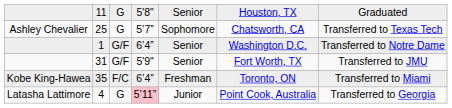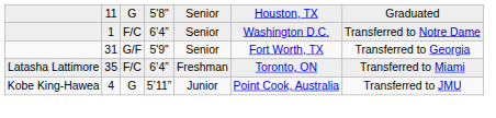- row: Ashley Chevalier | 25 | G | 5’7” | Sophomore | Chatsworth, CA | Transferred to Texas Tech
1 | column 3: G/F -> F/C
31 | column 7: Transferred to JMU -> Transferred to Georgia
35 | column 1: Kobe King-Hawea -> Latasha Lattimore
4 | column 1: Latasha Lattimore -> Kobe King-Hawea
4 | column 4: pink background -> no background
4 | column 7: Transferred to Georgia -> Transferred to JMU
